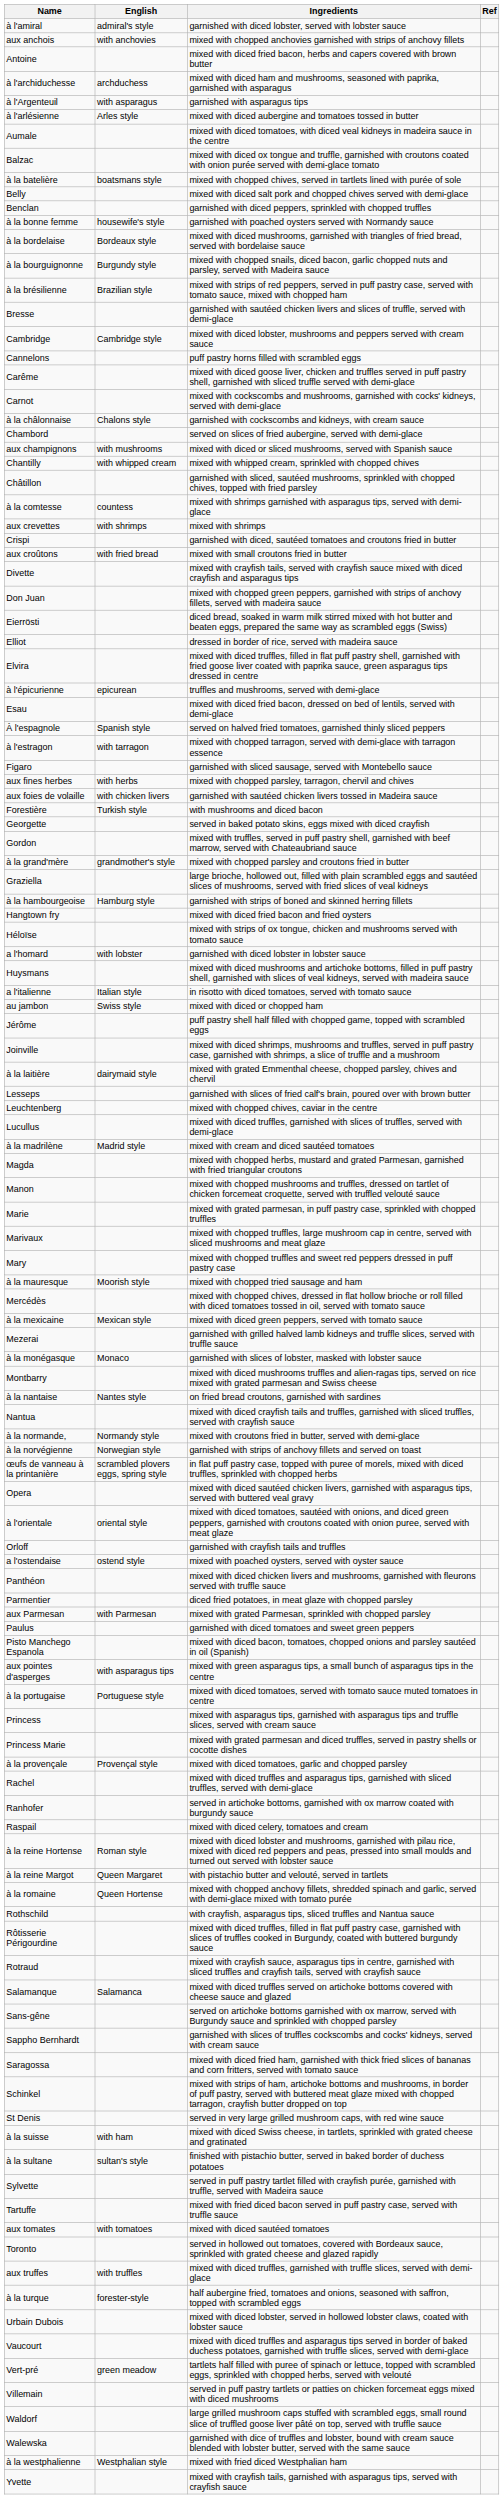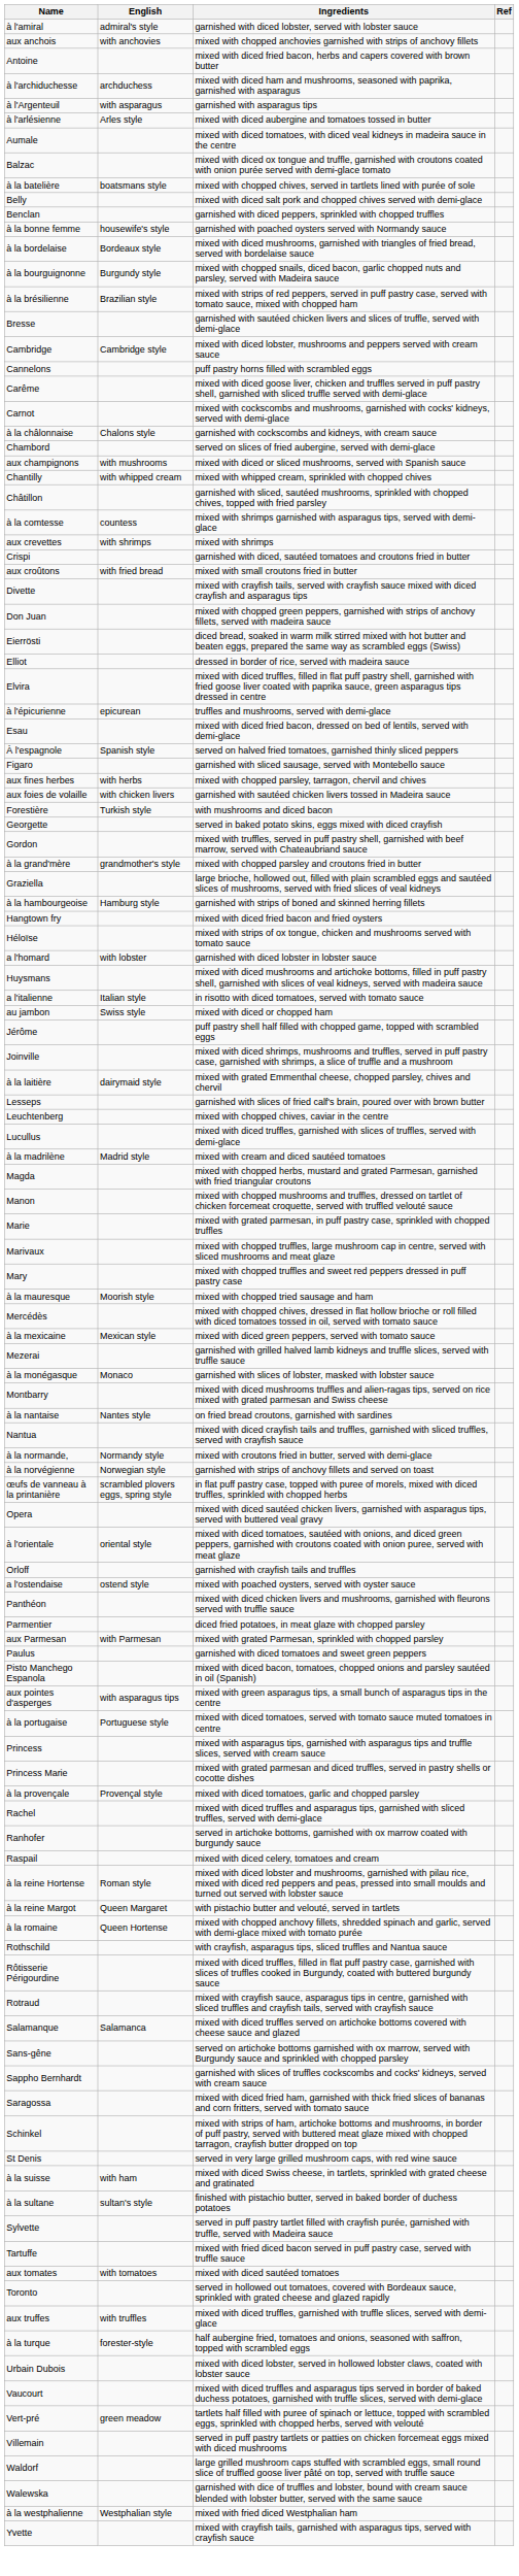- row: à l'estragon | with tarragon | mixed with chopped tarragon, served with demi-glace with tarragon essence
